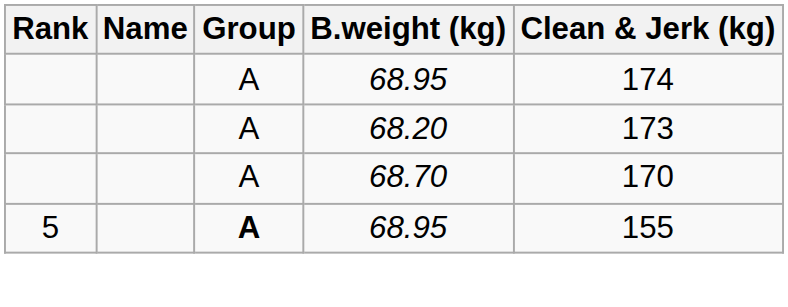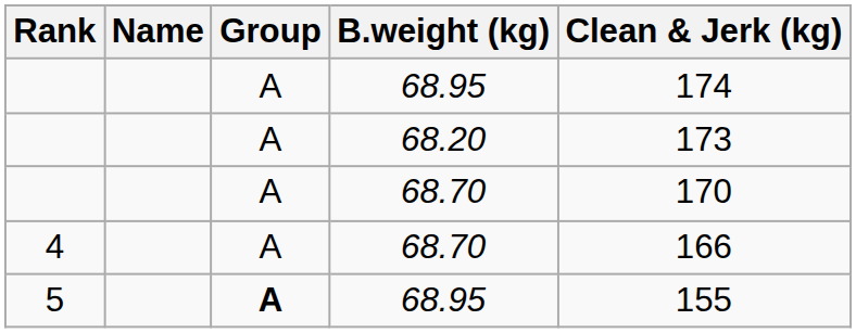+ row: 4 | A | 68.70 | 166
